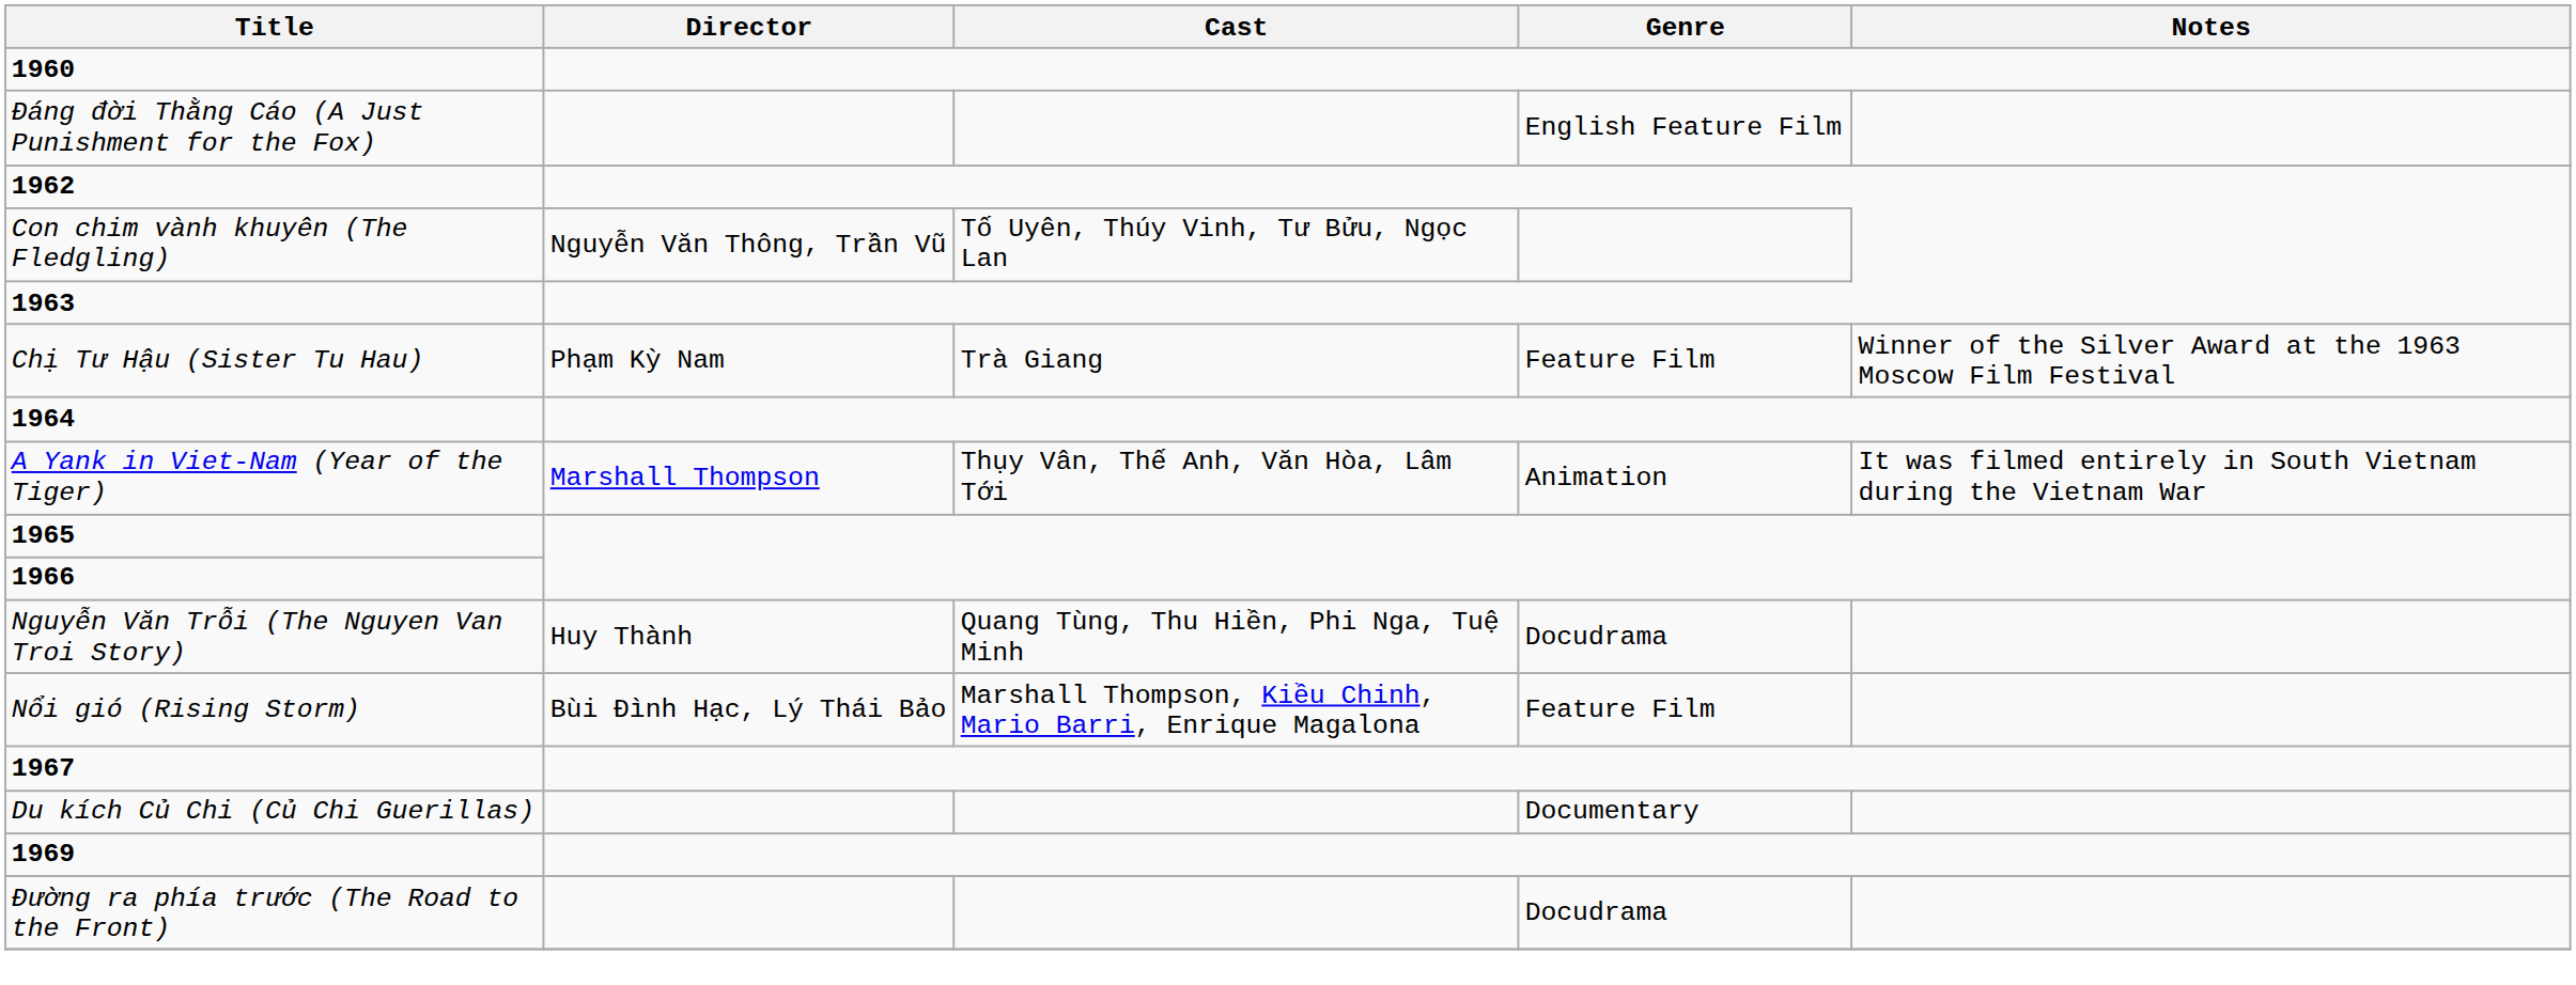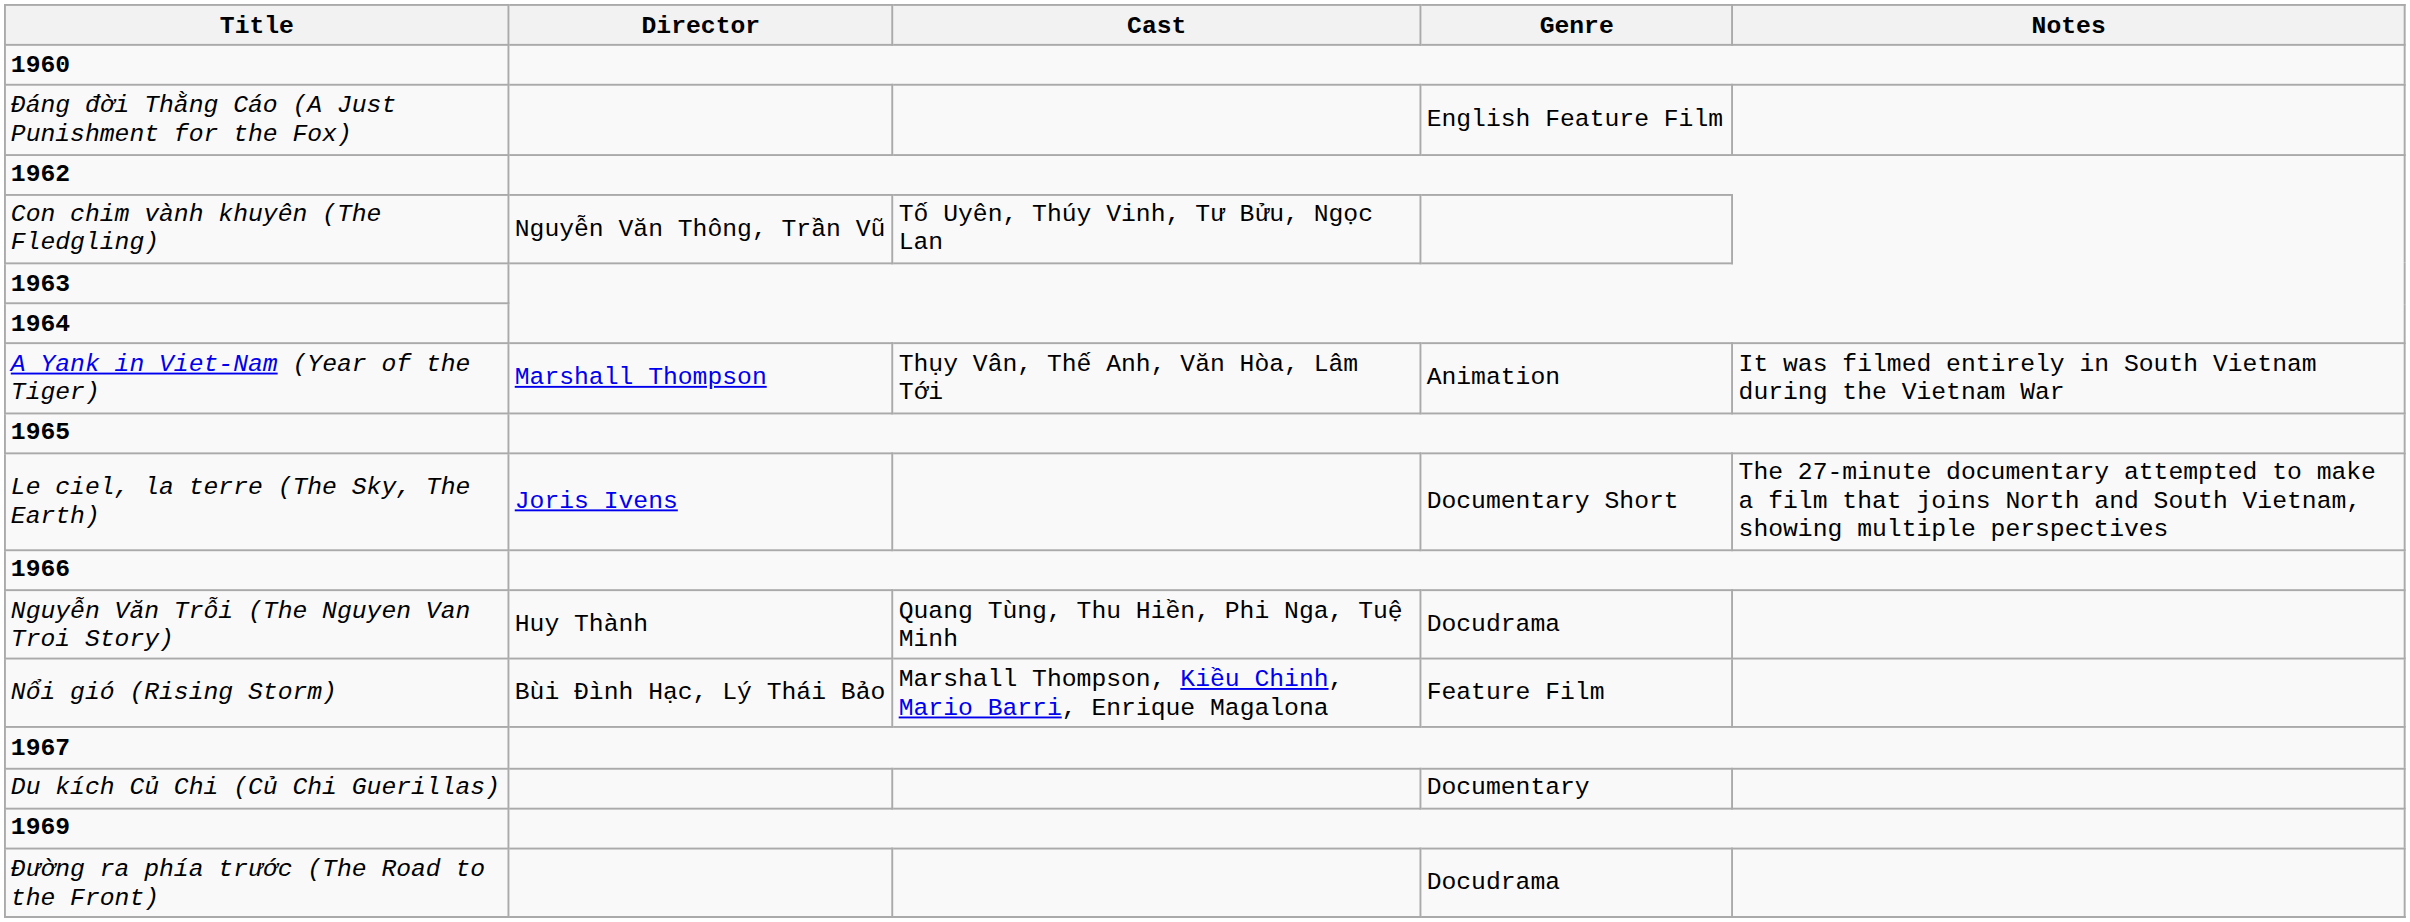- row: Chị Tư Hậu (Sister Tu Hau) | Phạm Kỳ Nam | Trà Giang | Feature Film | Winner of the Silver Award at the 1963 Moscow Film Festival
+ row: Le ciel, la terre (The Sky, The Earth) | Joris Ivens | Documentary Short | The 27-minute documentary attempted to make a film that joins North and South Vietnam, showing multiple perspectives
